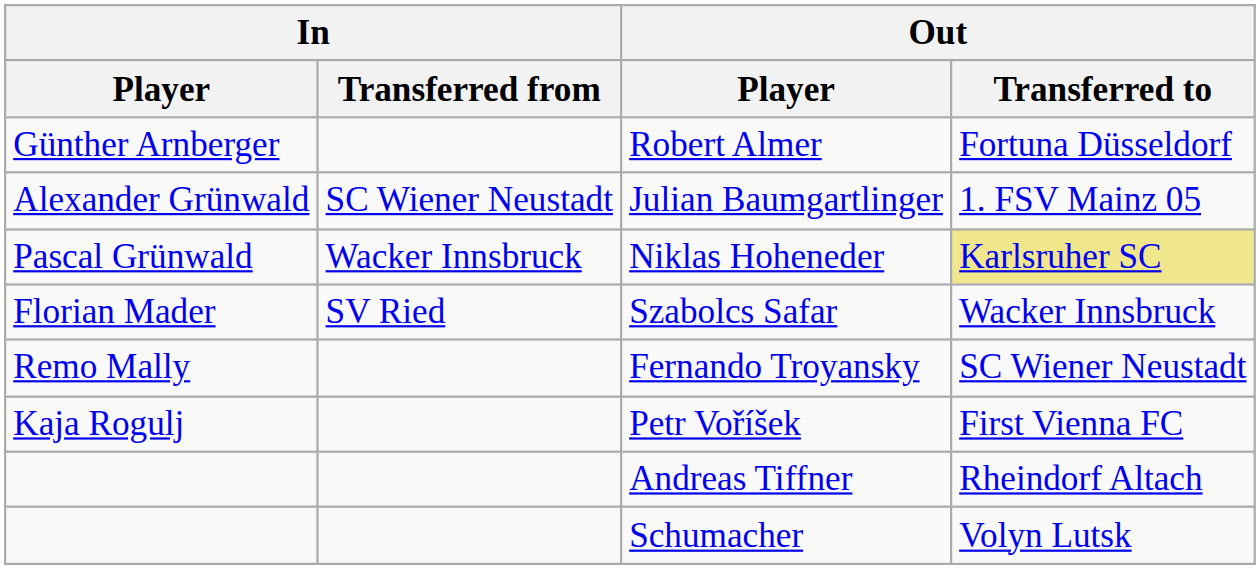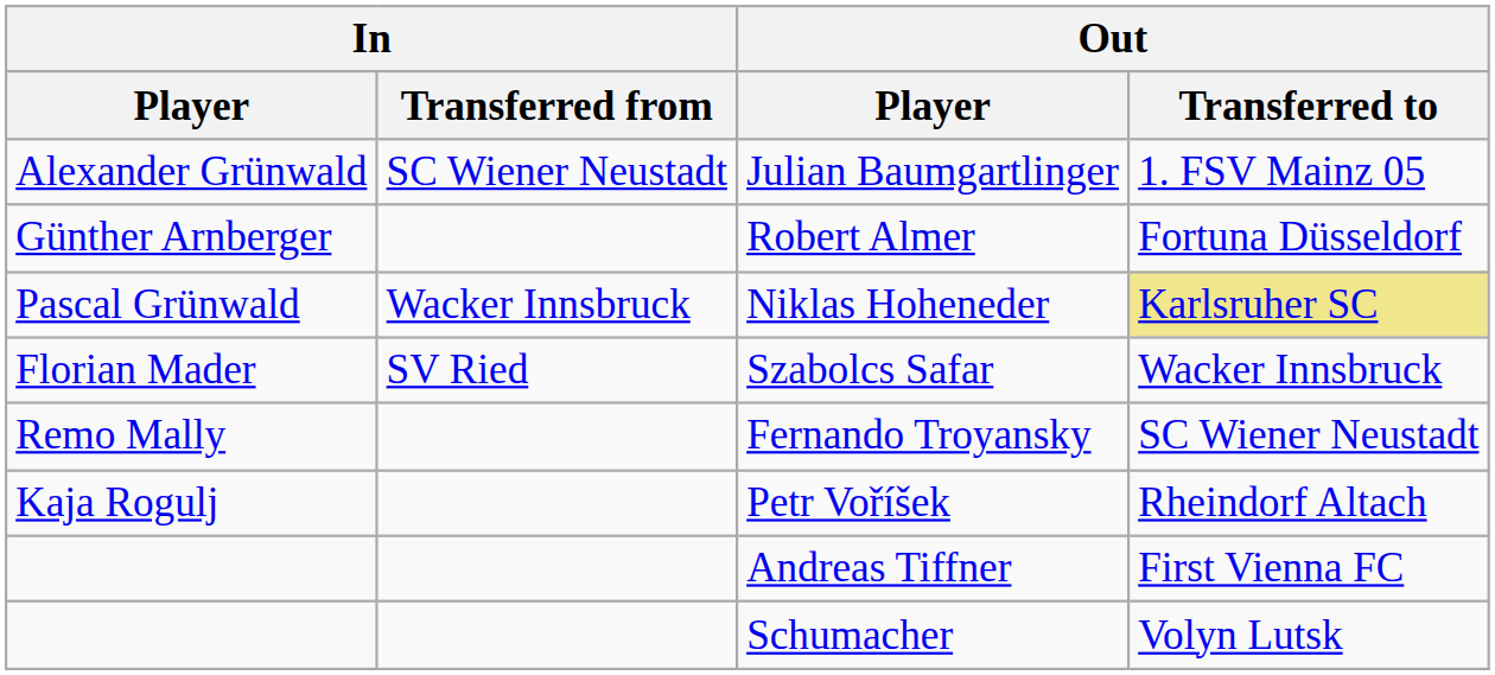rows swapped: Robert Almer <-> Julian Baumgartlinger
Petr Voříšek | Out / Transferred to: First Vienna FC -> Rheindorf Altach
Andreas Tiffner | Out / Transferred to: Rheindorf Altach -> First Vienna FC
